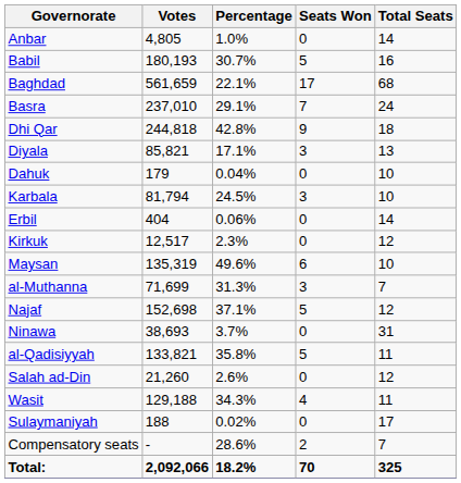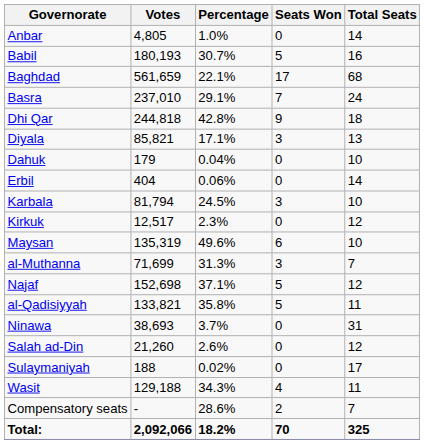rows swapped: Erbil <-> Karbala
rows swapped: Ninawa <-> al-Qadisiyyah
rows swapped: Sulaymaniyah <-> Wasit
